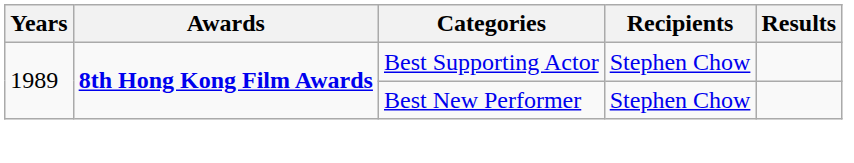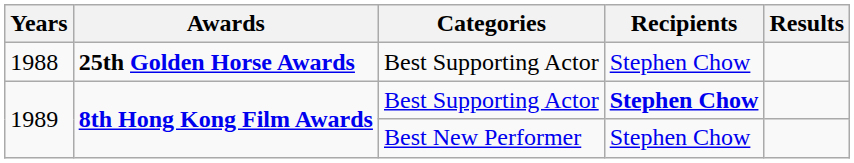+ row: 1988 | 25th Golden Horse Awards | Best Supporting Actor | Stephen Chow
1989 / Best Supporting Actor | Recipients: normal -> bold
